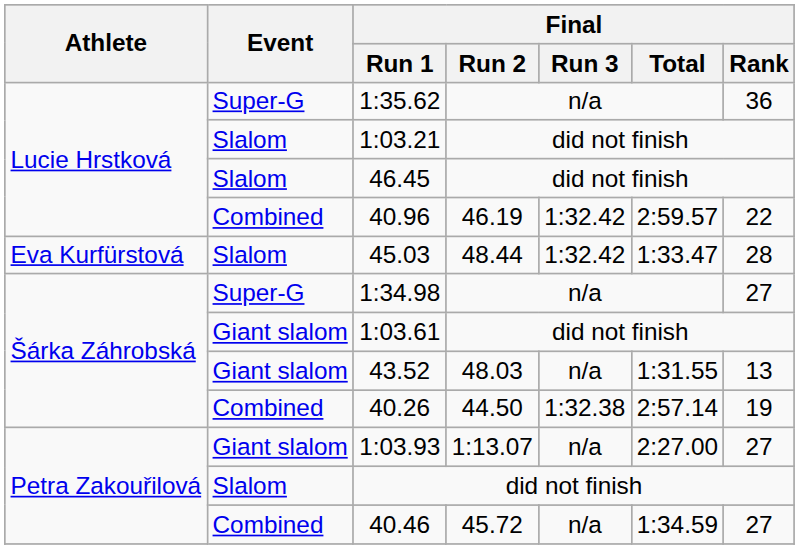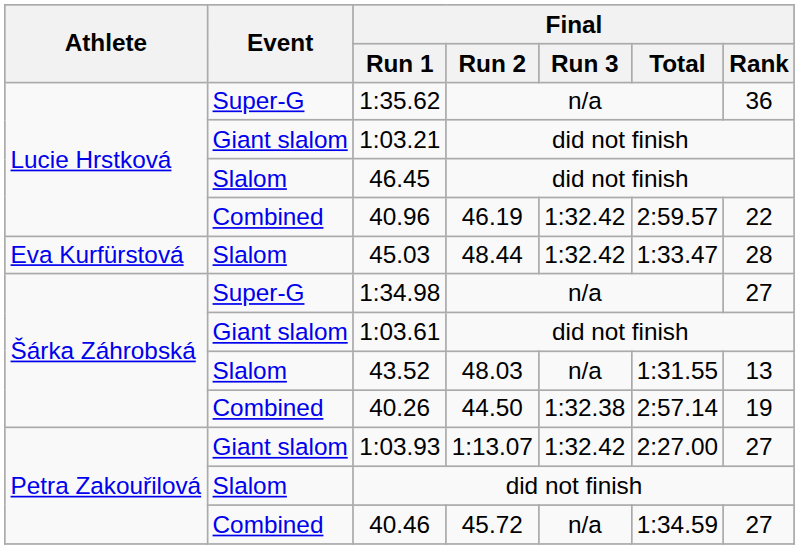1:03.21 | Event: Slalom -> Giant slalom
43.52 | Event: Giant slalom -> Slalom
1:03.93 | Final / Run 3: n/a -> 1:32.42
